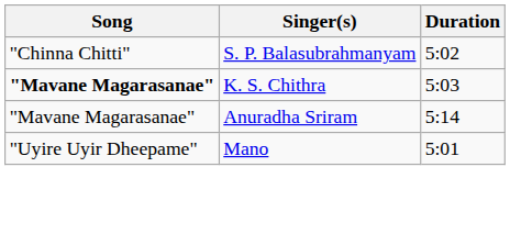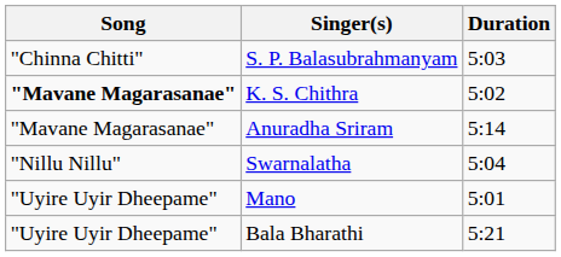S. P. Balasubrahmanyam | Duration: 5:02 -> 5:03
K. S. Chithra | Duration: 5:03 -> 5:02
+ row: "Nillu Nillu" | Swarnalatha | 5:04
+ row: "Uyire Uyir Dheepame" | Bala Bharathi | 5:21
